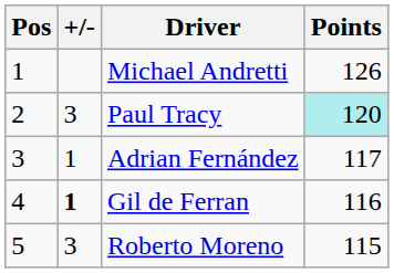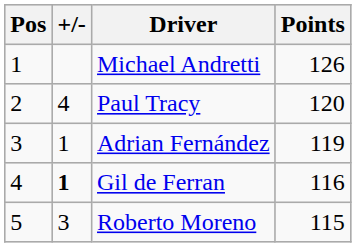Paul Tracy | +/-: 3 -> 4
Paul Tracy | Points: paleturquoise background -> no background
Adrian Fernández | Points: 117 -> 119
